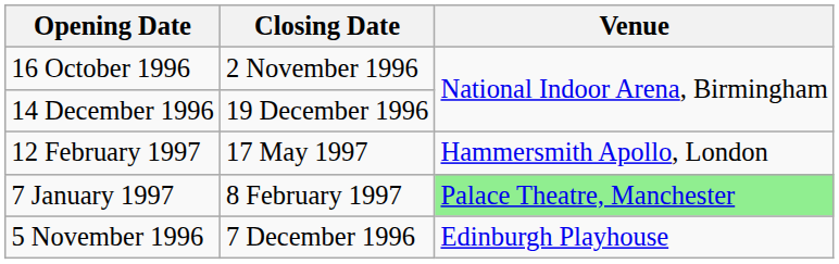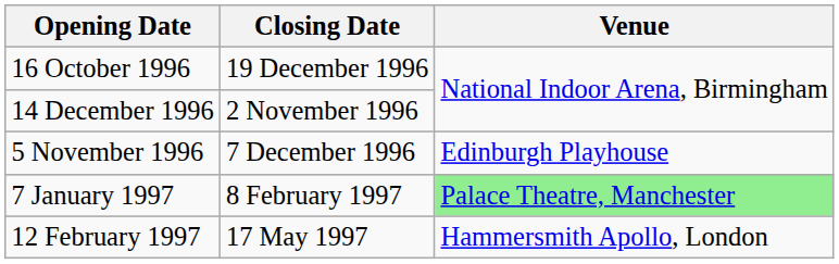16 October 1996 | Closing Date: 2 November 1996 -> 19 December 1996
14 December 1996 | Closing Date: 19 December 1996 -> 2 November 1996
rows swapped: 5 November 1996 <-> 12 February 1997
